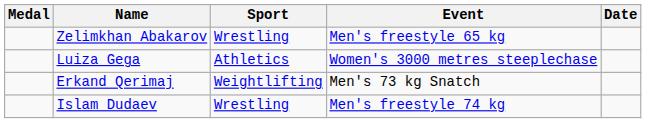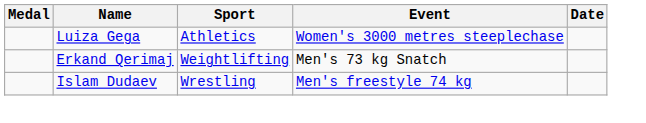- row: Zelimkhan Abakarov | Wrestling | Men's freestyle 65 kg
